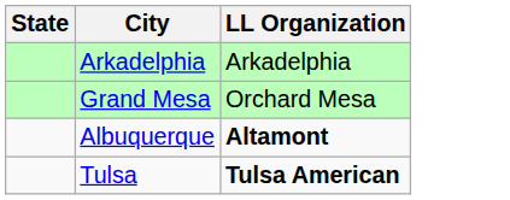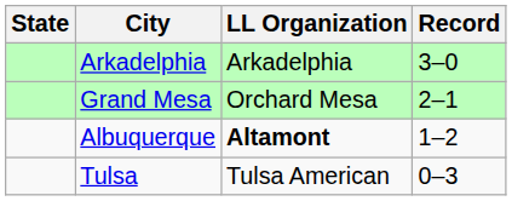+ column: Record | 3–0 | 2–1 | 1–2 | 0–3
Tulsa | LL Organization: bold -> normal
